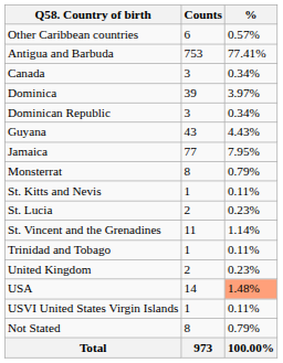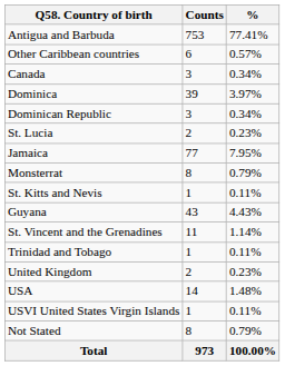rows swapped: Antigua and Barbuda <-> Other Caribbean countries
rows swapped: Guyana <-> St. Lucia
USA | %: lightsalmon background -> no background
